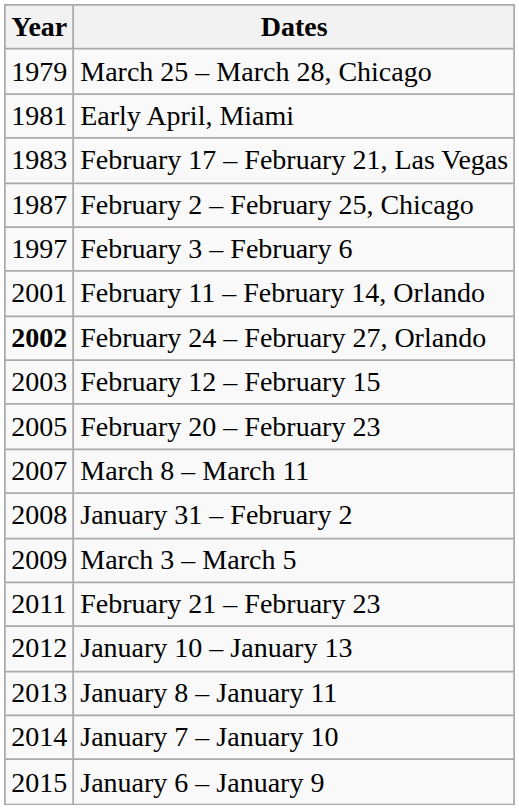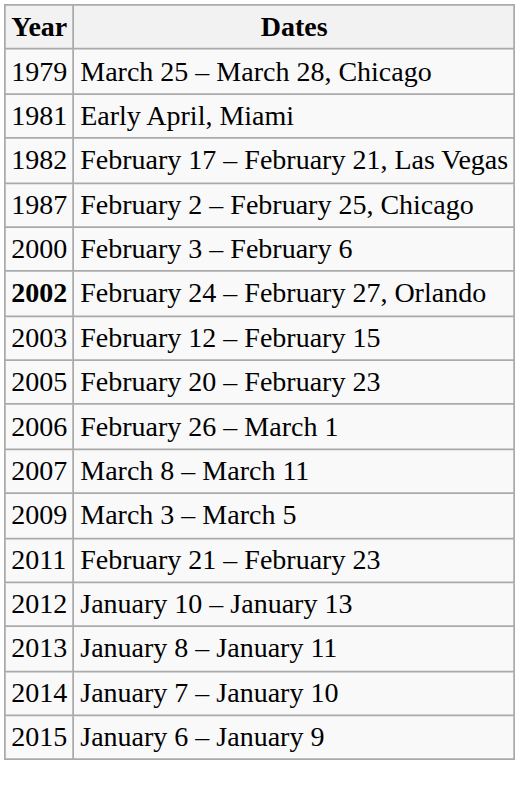February 17 – February 21, Las Vegas | Year: 1983 -> 1982
February 3 – February 6 | Year: 1997 -> 2000
- row: 2001 | February 11 – February 14, Orlando
+ row: 2006 | February 26 – March 1
- row: 2008 | January 31 – February 2
